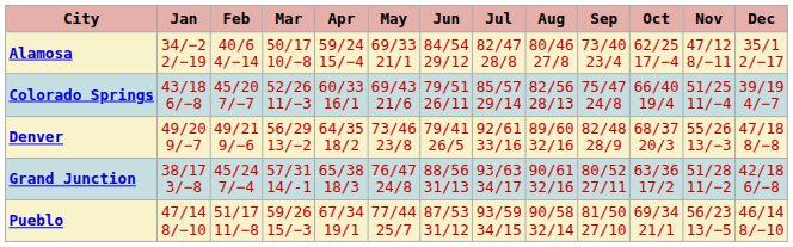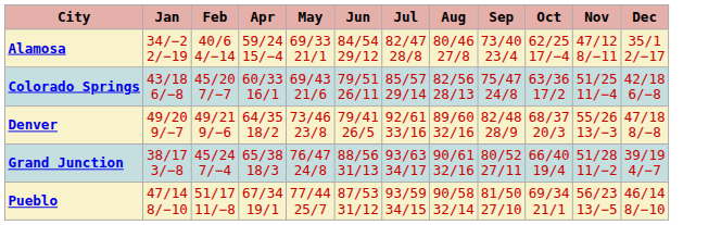- column: Mar | 50/17 10/−8 | 52/26 11/−3 | 56/29 13/−2 | 57/31 14/-1 | 59/26 15/−3
Colorado Springs | Oct: 66/40 19/4 -> 63/36 17/2
Colorado Springs | Dec: 39/19 4/−7 -> 42/18 6/−8
Grand Junction | Oct: 63/36 17/2 -> 66/40 19/4
Grand Junction | Dec: 42/18 6/−8 -> 39/19 4/−7
